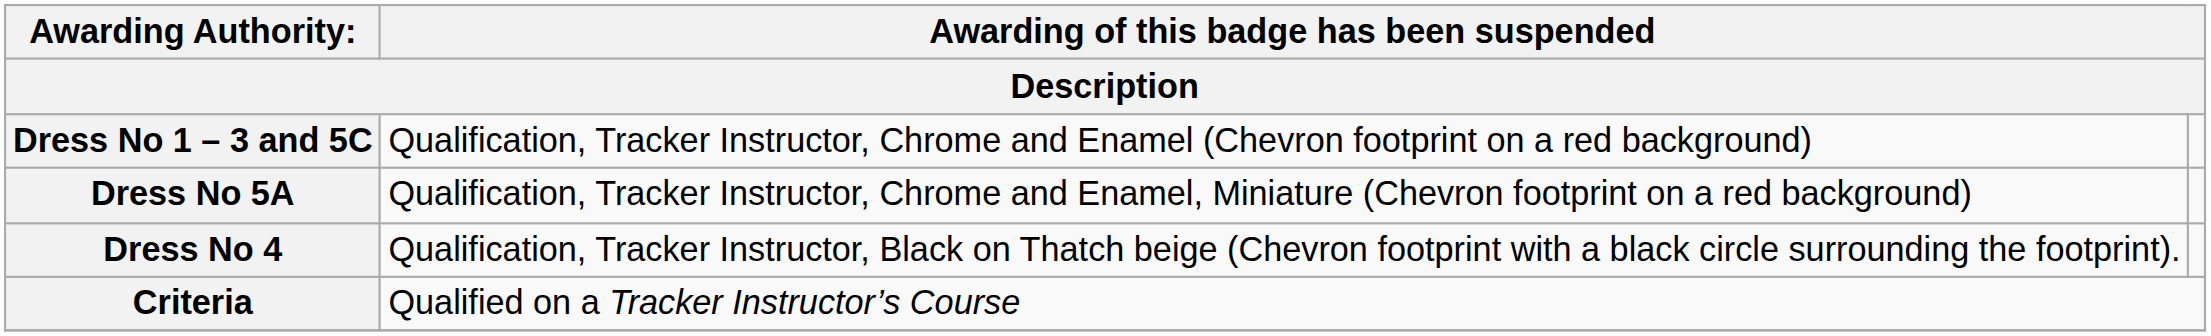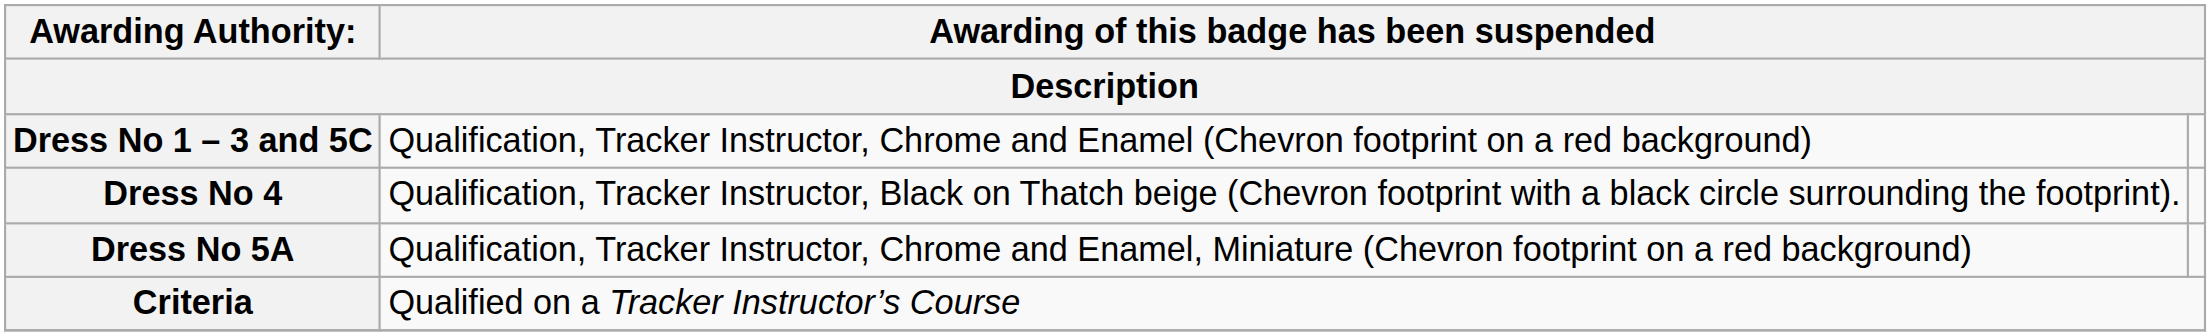rows swapped: Dress No 5A <-> Dress No 4
